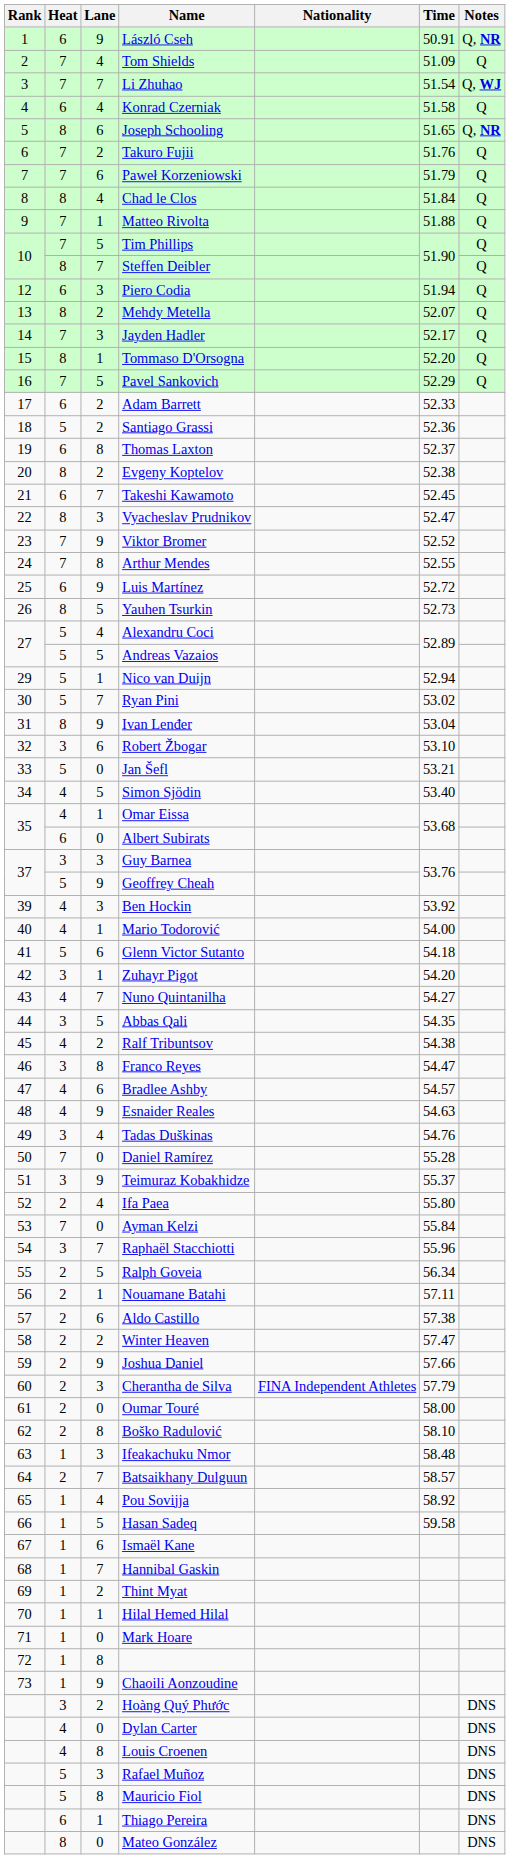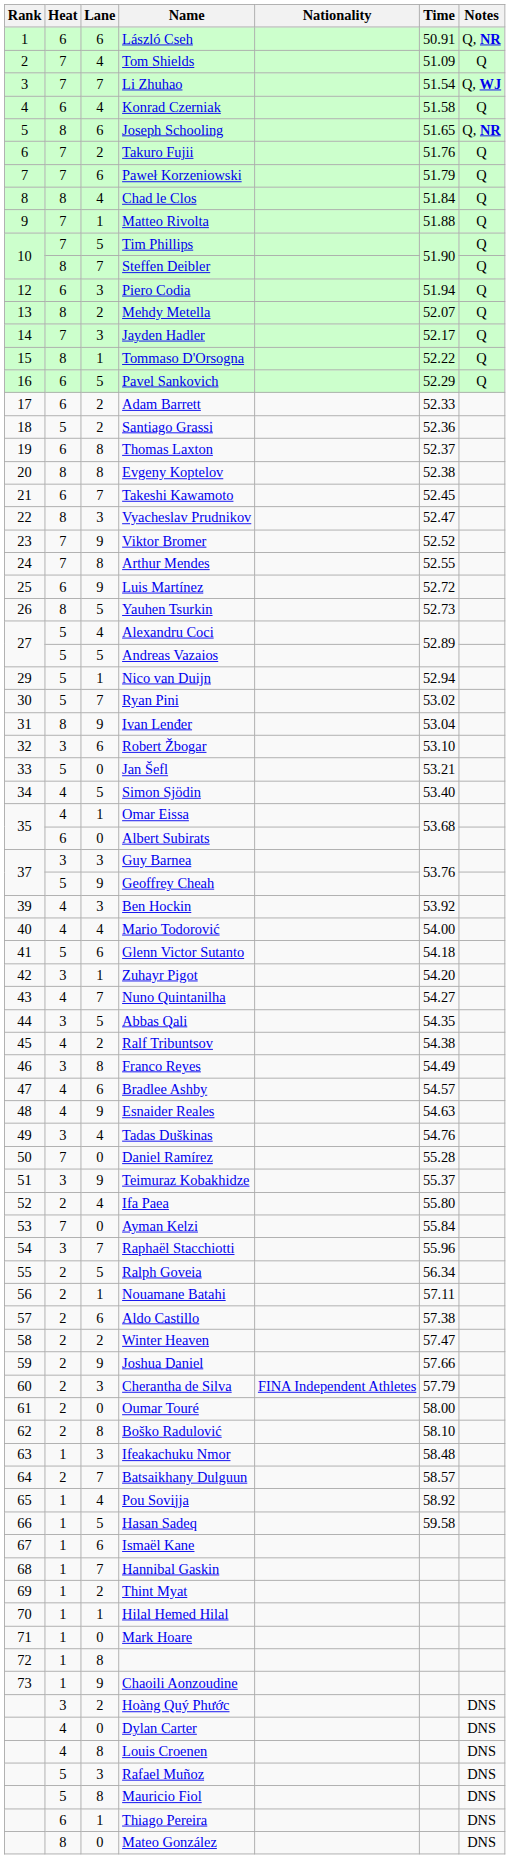László Cseh | Lane: 9 -> 6
Tommaso D'Orsogna | Time: 52.20 -> 52.22
Pavel Sankovich | Heat: 7 -> 6
Evgeny Koptelov | Lane: 2 -> 8
Mario Todorović | Lane: 1 -> 4
Franco Reyes | Time: 54.47 -> 54.49
